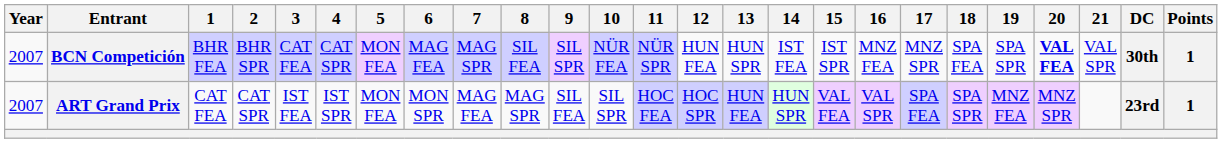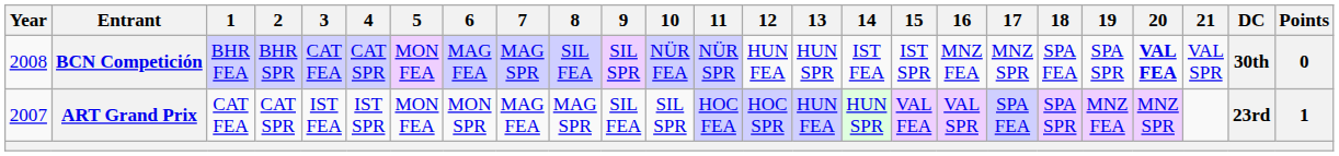BCN Competición | Year: 2007 -> 2008
BCN Competición | Points: 1 -> 0
